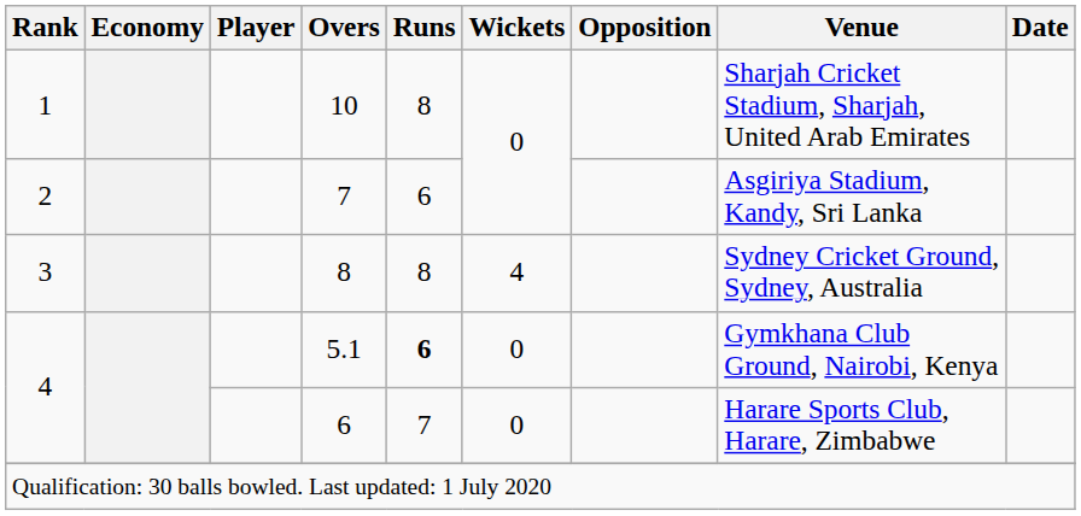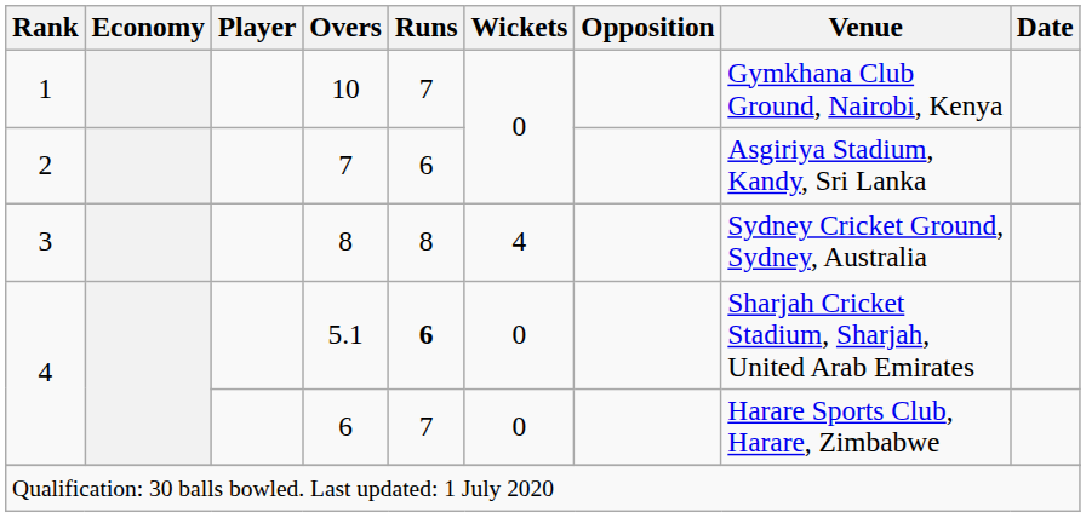10 | Runs: 8 -> 7
10 | Venue: Sharjah Cricket Stadium, Sharjah, United Arab Emirates -> Gymkhana Club Ground, Nairobi, Kenya
5.1 | Venue: Gymkhana Club Ground, Nairobi, Kenya -> Sharjah Cricket Stadium, Sharjah, United Arab Emirates
